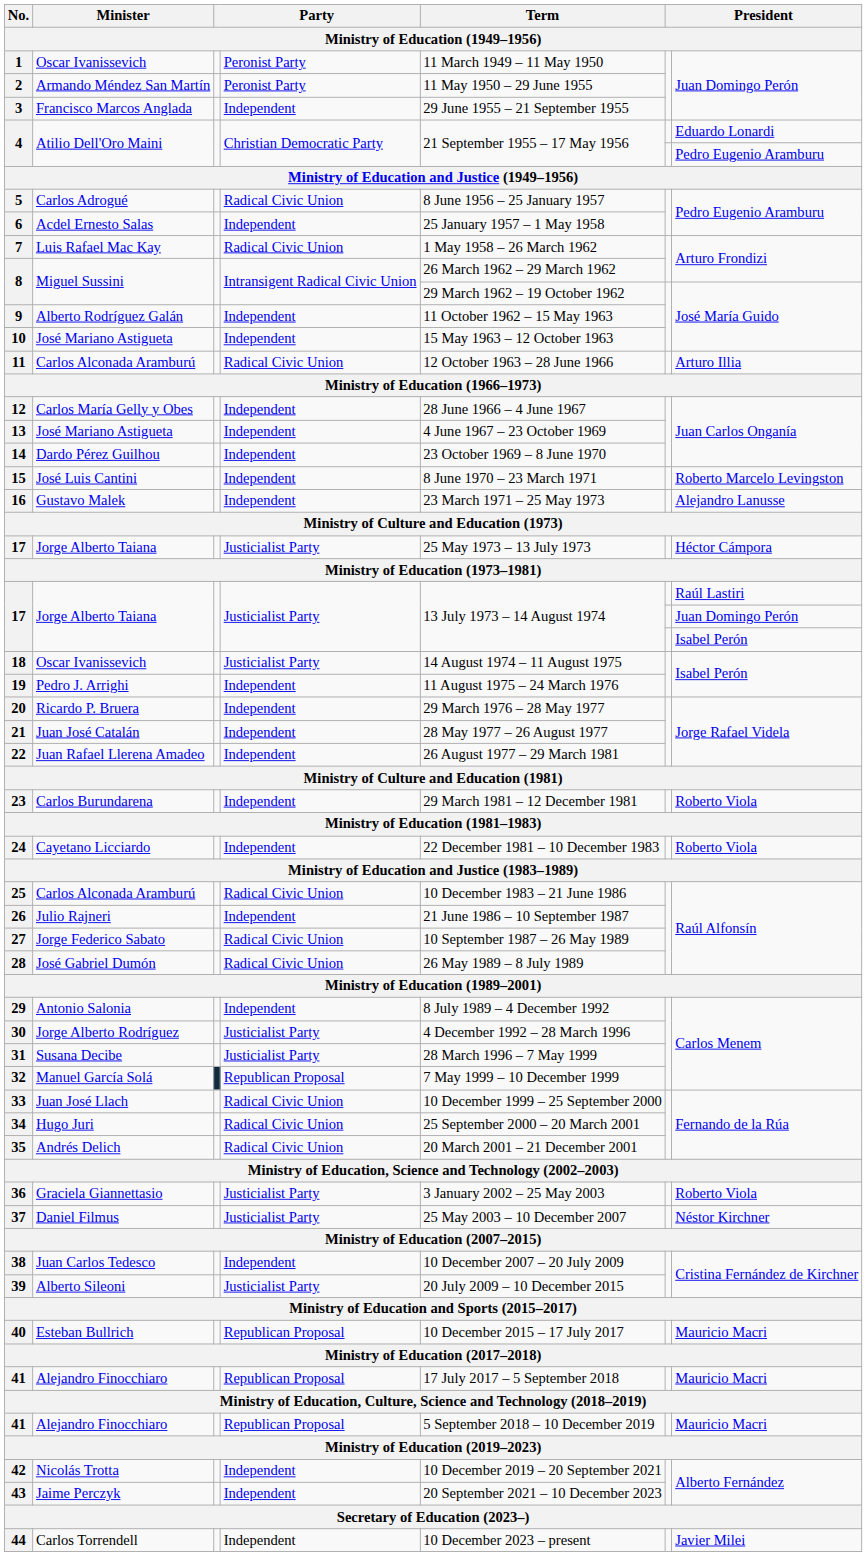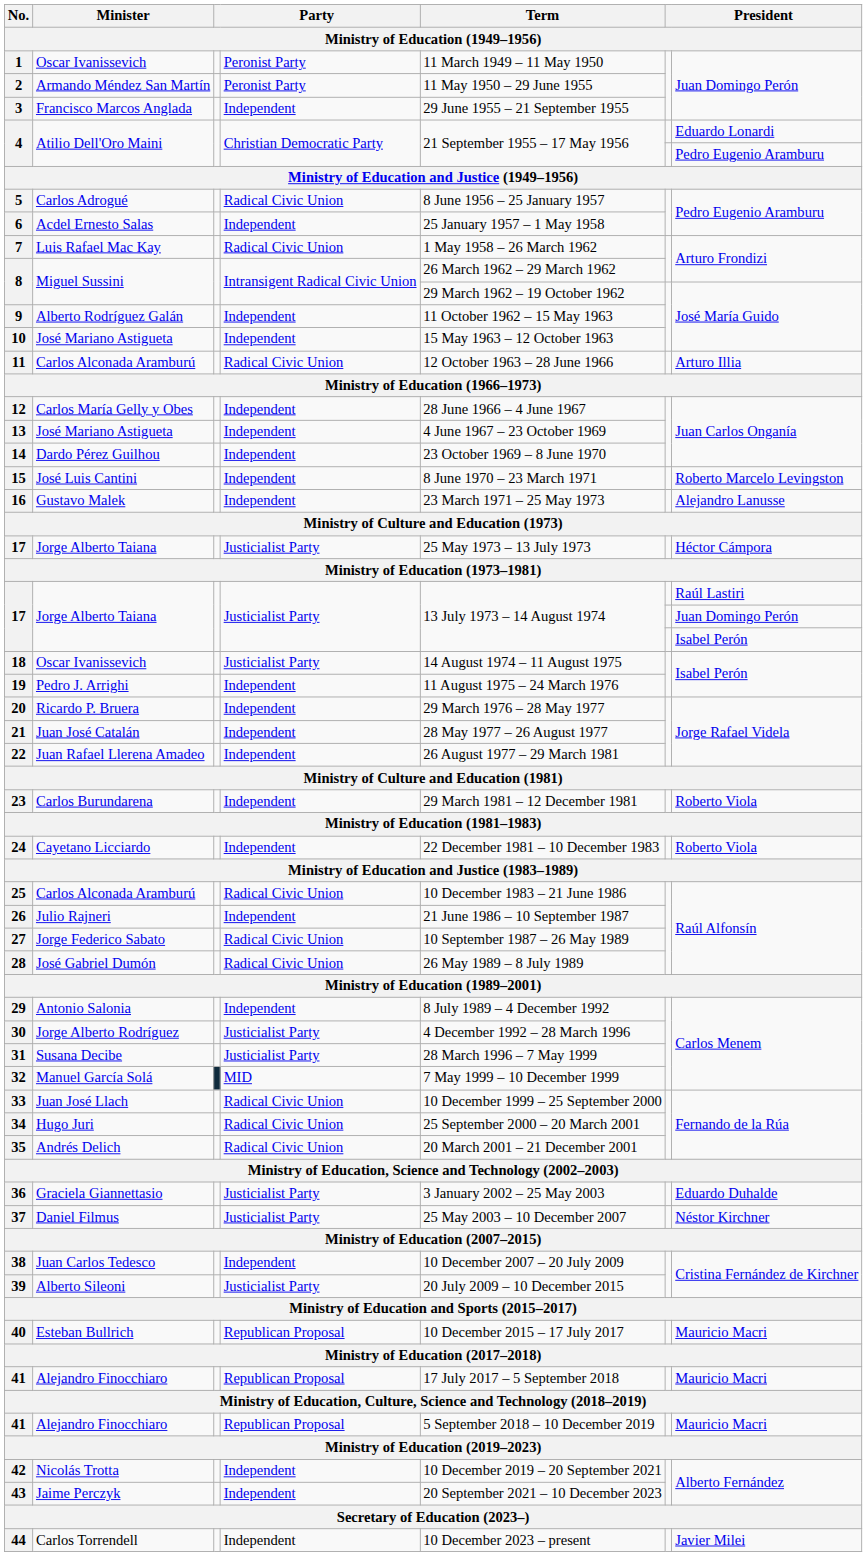32 | column 4: Republican Proposal -> MID
36 | column 7: Roberto Viola -> Eduardo Duhalde
